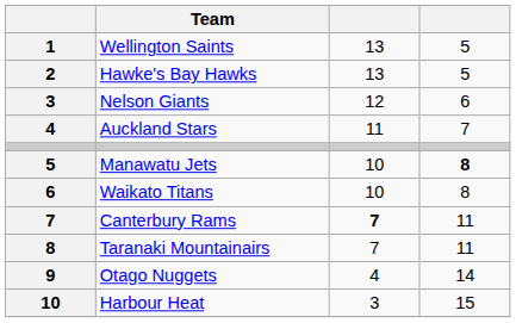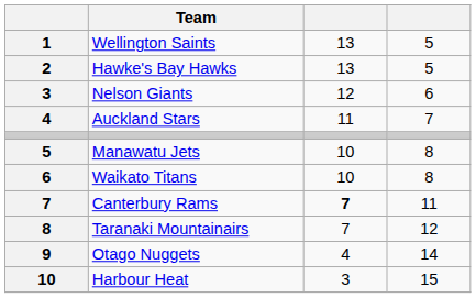Manawatu Jets | column 4: bold -> normal
Taranaki Mountainairs | column 4: 11 -> 12
